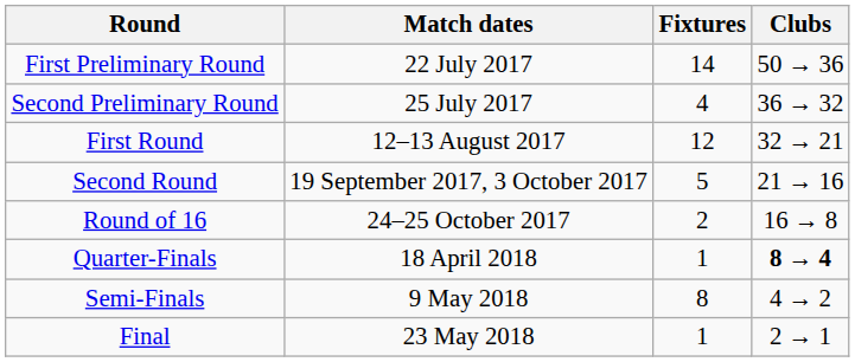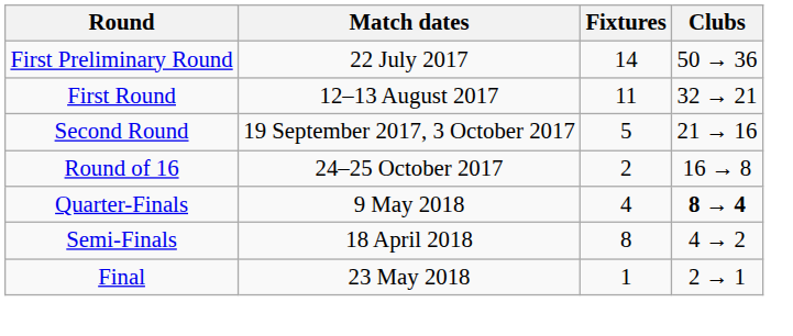- row: Second Preliminary Round | 25 July 2017 | 4 | 36 → 32
First Round | Fixtures: 12 -> 11
Quarter-Finals | Match dates: 18 April 2018 -> 9 May 2018
Quarter-Finals | Fixtures: 1 -> 4
Semi-Finals | Match dates: 9 May 2018 -> 18 April 2018
